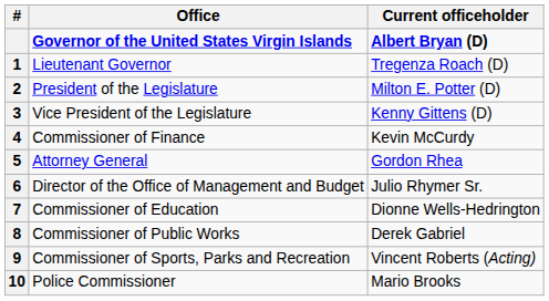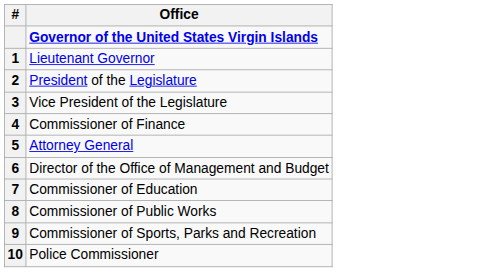- column: Current officeholder | Albert Bryan (D) | Tregenza Roach (D) | Milton E. Potter (D) | Kenny Gittens (D) | Kevin McCurdy | Gordon Rhea | Julio Rhymer Sr. | Dionne Wells-Hedrington | Derek Gabriel | Vincent Roberts (Acting) | Mario Brooks
